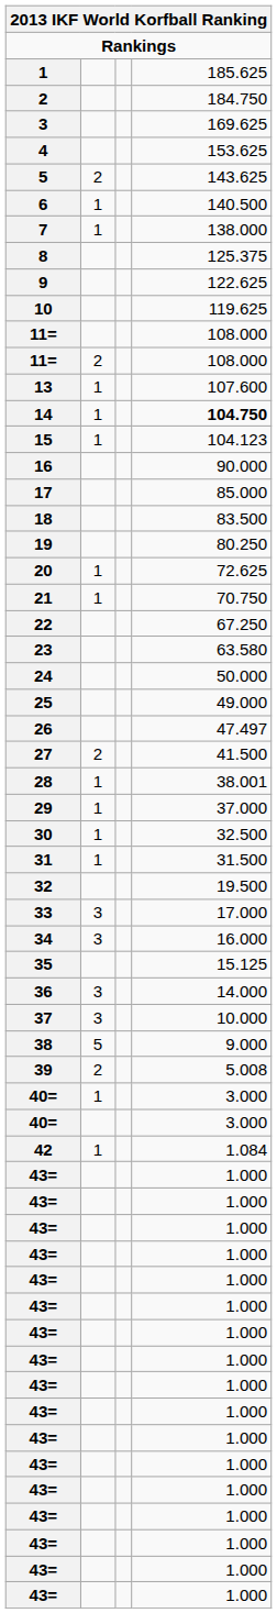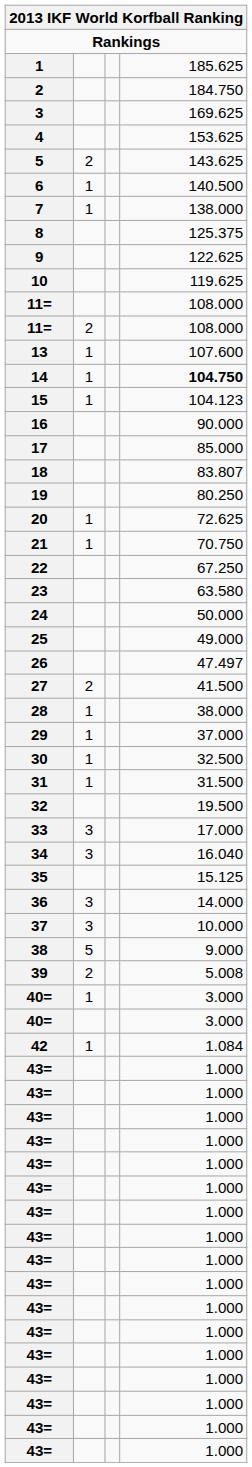18 | column 4: 83.500 -> 83.807
28 | column 4: 38.001 -> 38.000
34 | column 4: 16.000 -> 16.040
